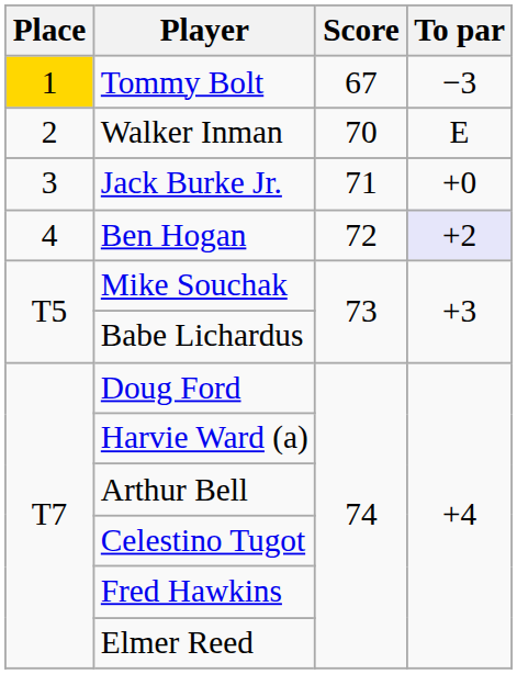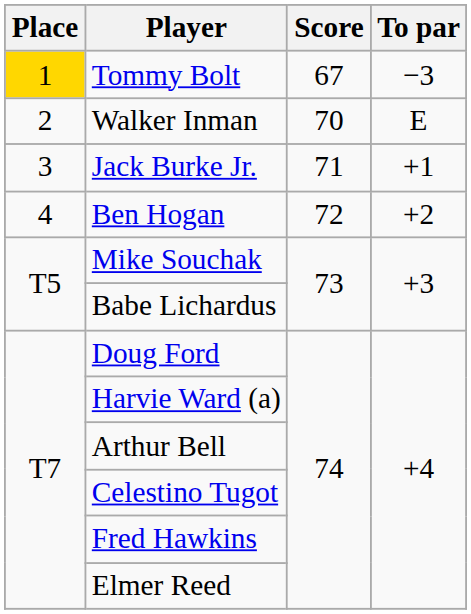Jack Burke Jr. | To par: +0 -> +1
Ben Hogan | To par: lavender background -> no background
